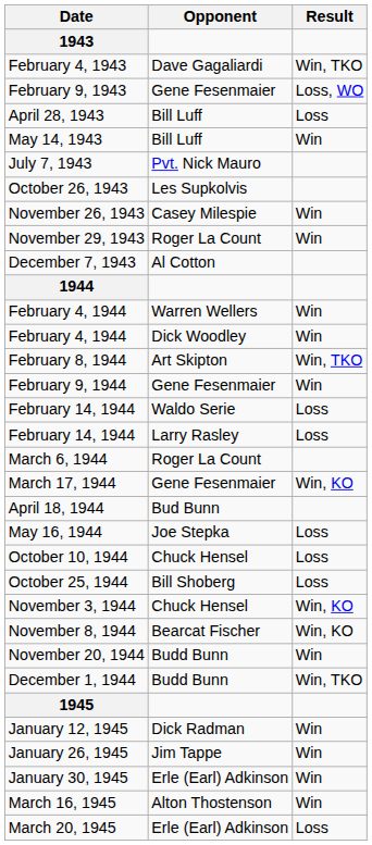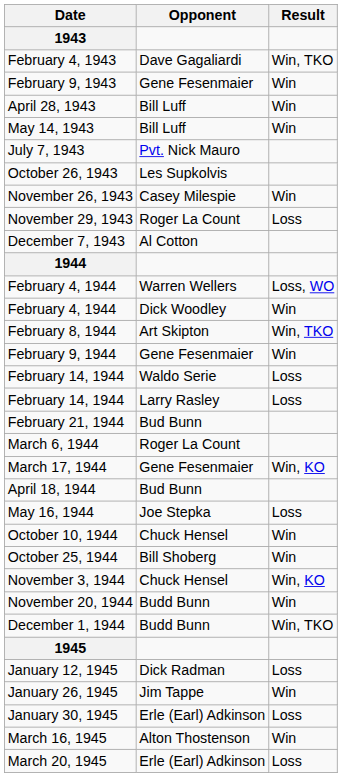February 9, 1943 | Result: Loss, WO -> Win
April 28, 1943 | Result: Loss -> Win
November 29, 1943 | Result: Win -> Loss
February 4, 1944 / Warren Wellers | Result: Win -> Loss, WO
+ row: February 21, 1944 | Bud Bunn
October 10, 1944 | Result: Loss -> Win
October 25, 1944 | Result: Loss -> Win
- row: November 8, 1944 | Bearcat Fischer | Win, KO
January 12, 1945 | Result: Win -> Loss
January 30, 1945 | Result: Win -> Loss
